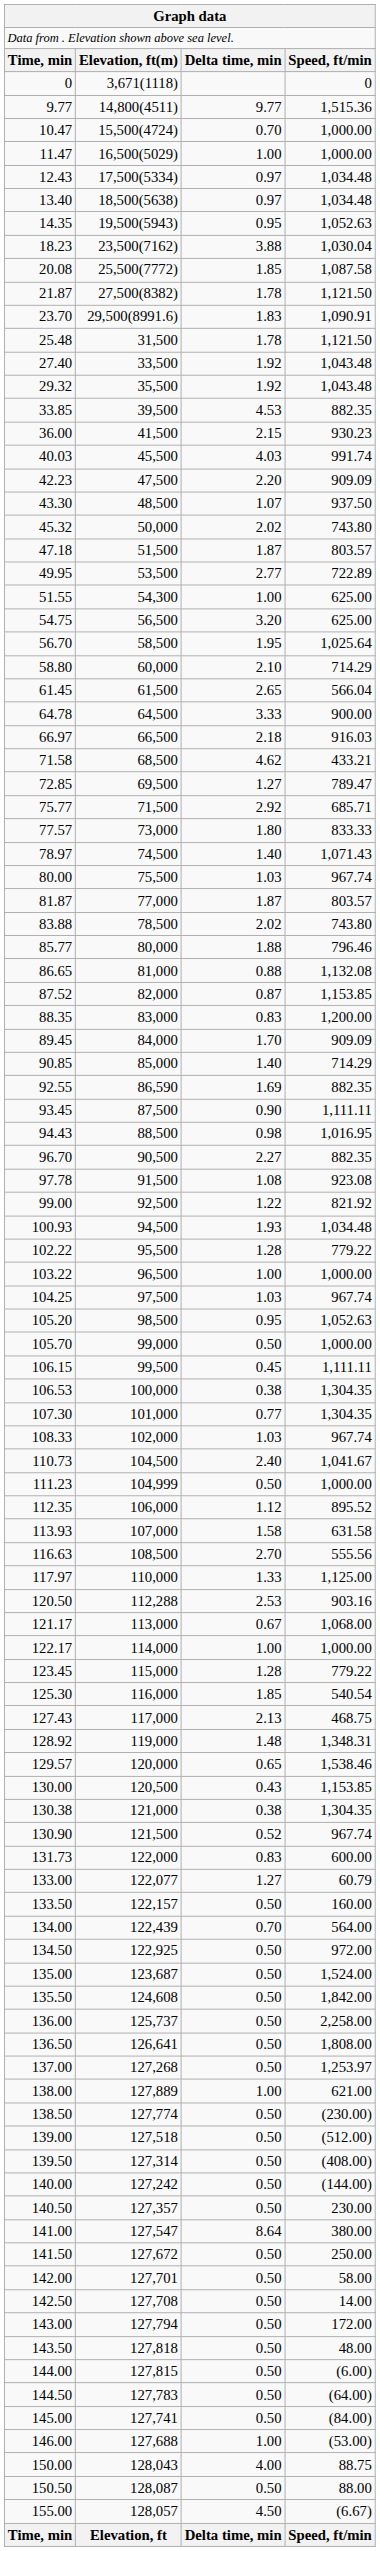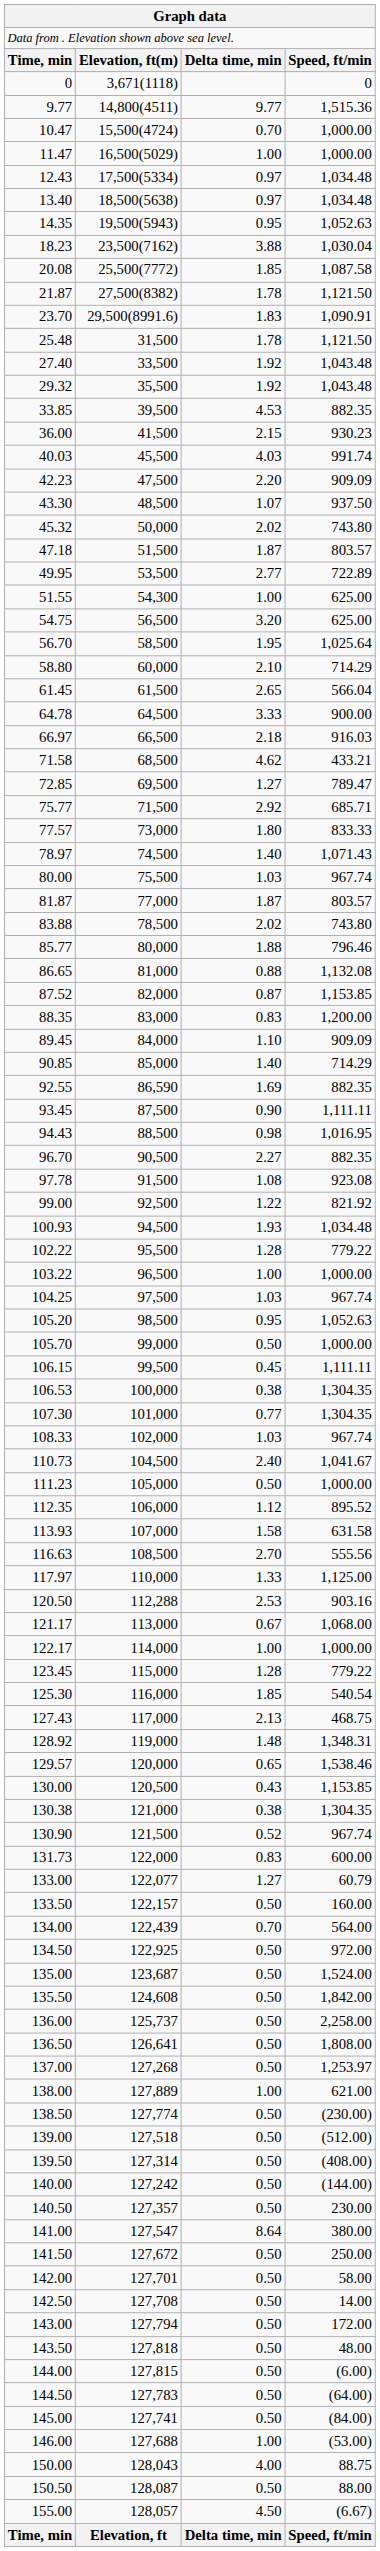89.45 | column 3: 1.70 -> 1.10
111.23 | column 2: 104,999 -> 105,000
